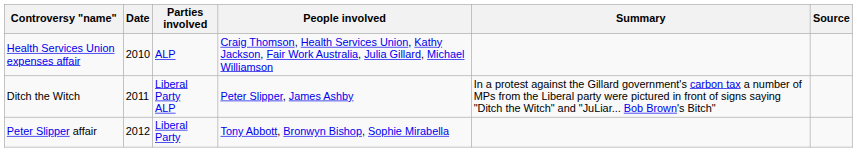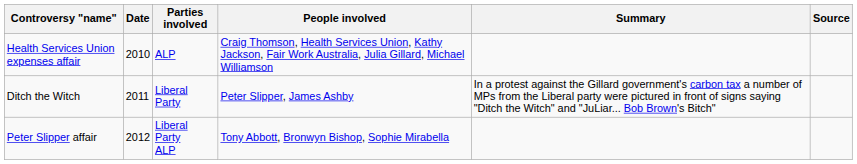Ditch the Witch | Parties involved: Liberal Party ALP -> Liberal Party
Peter Slipper affair | Parties involved: Liberal Party -> Liberal Party ALP
